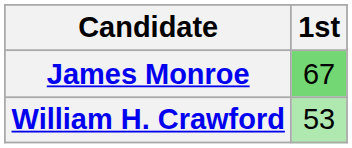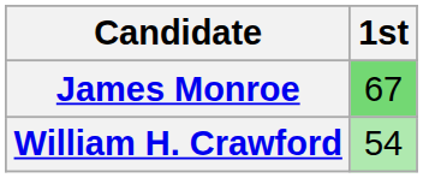William H. Crawford | 1st: 53 -> 54
